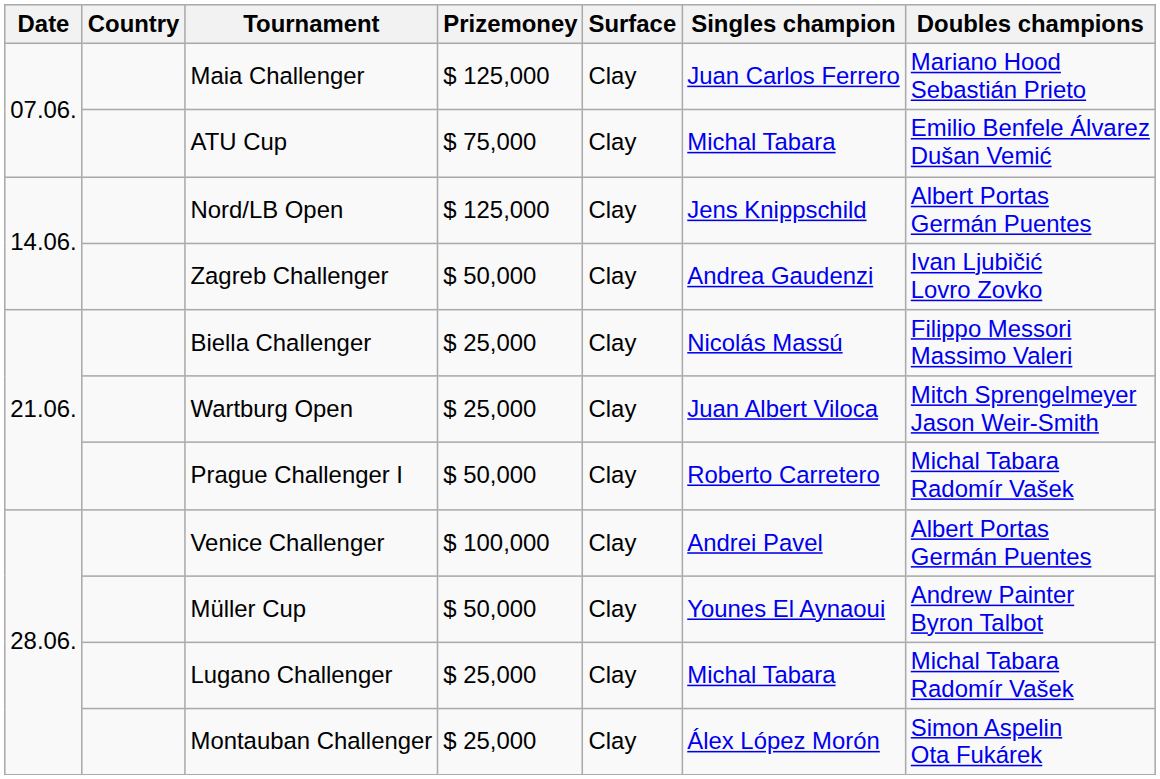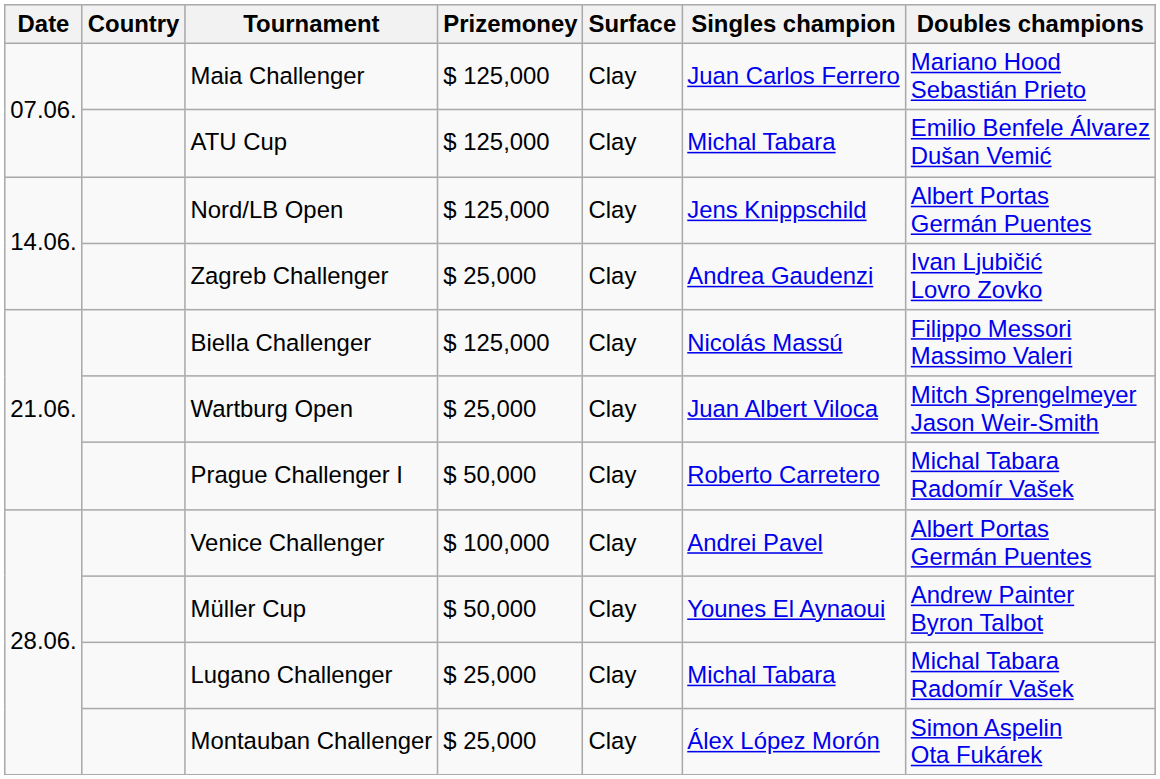ATU Cup | Prizemoney: $ 75,000 -> $ 125,000
Zagreb Challenger | Prizemoney: $ 50,000 -> $ 25,000
Biella Challenger | Prizemoney: $ 25,000 -> $ 125,000
